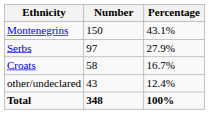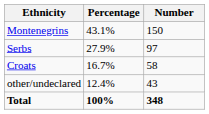columns swapped: Number <-> Percentage
